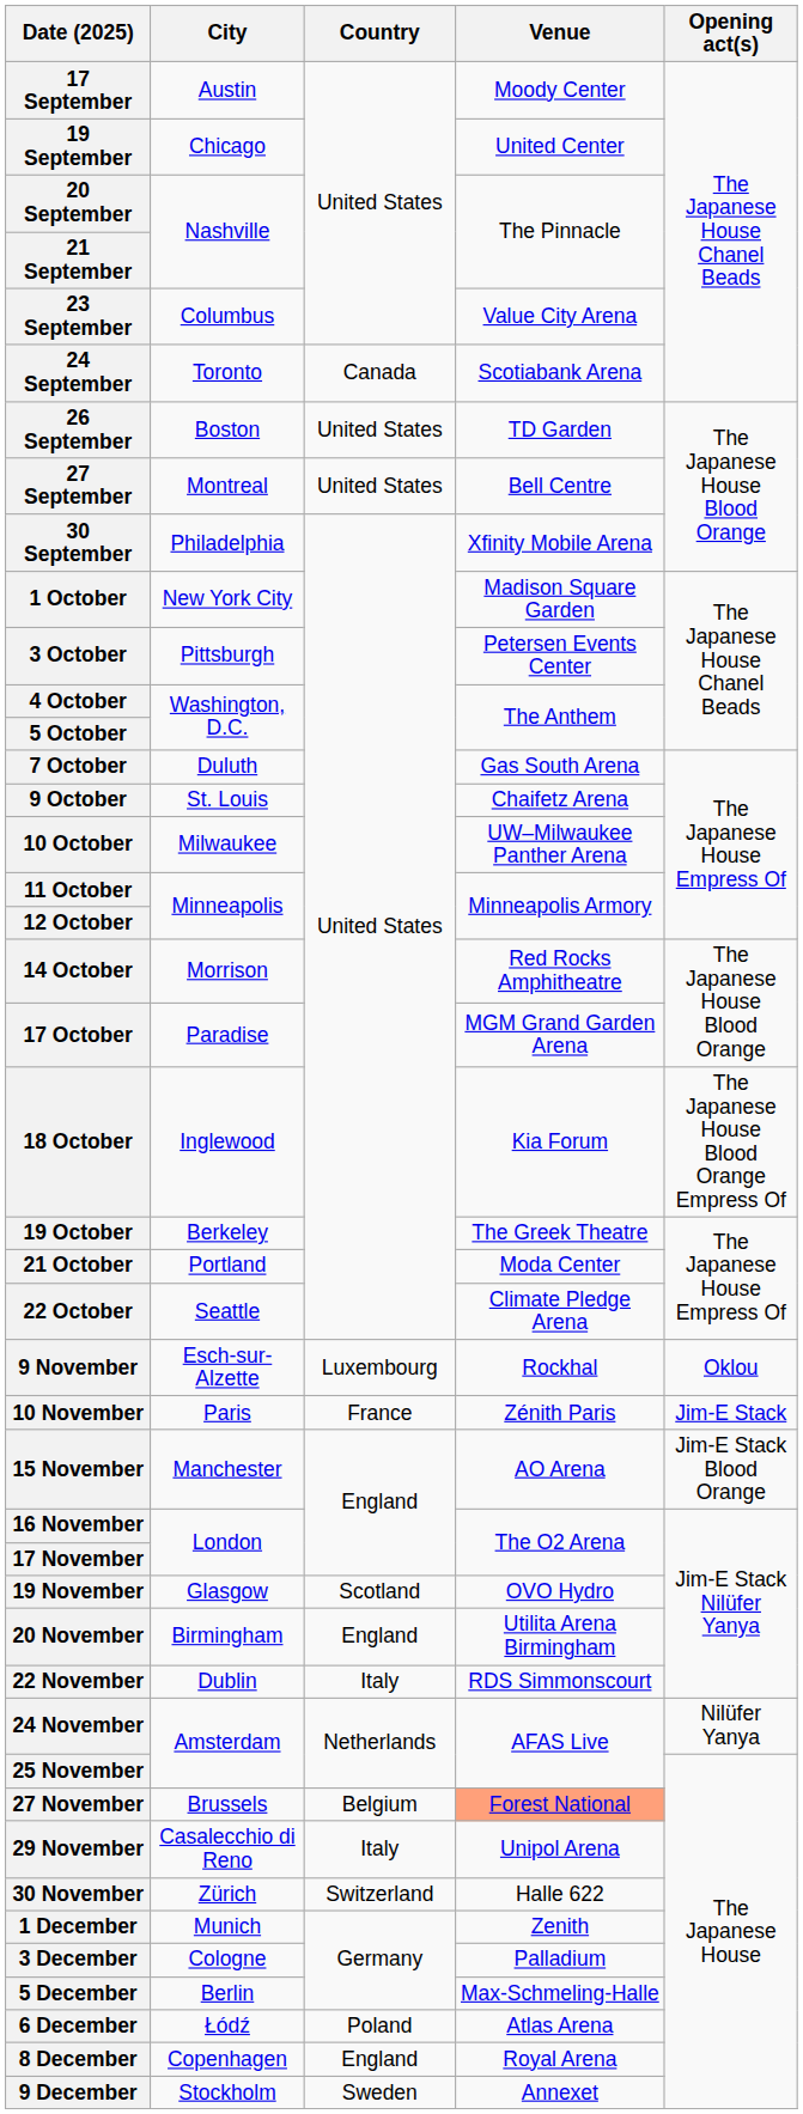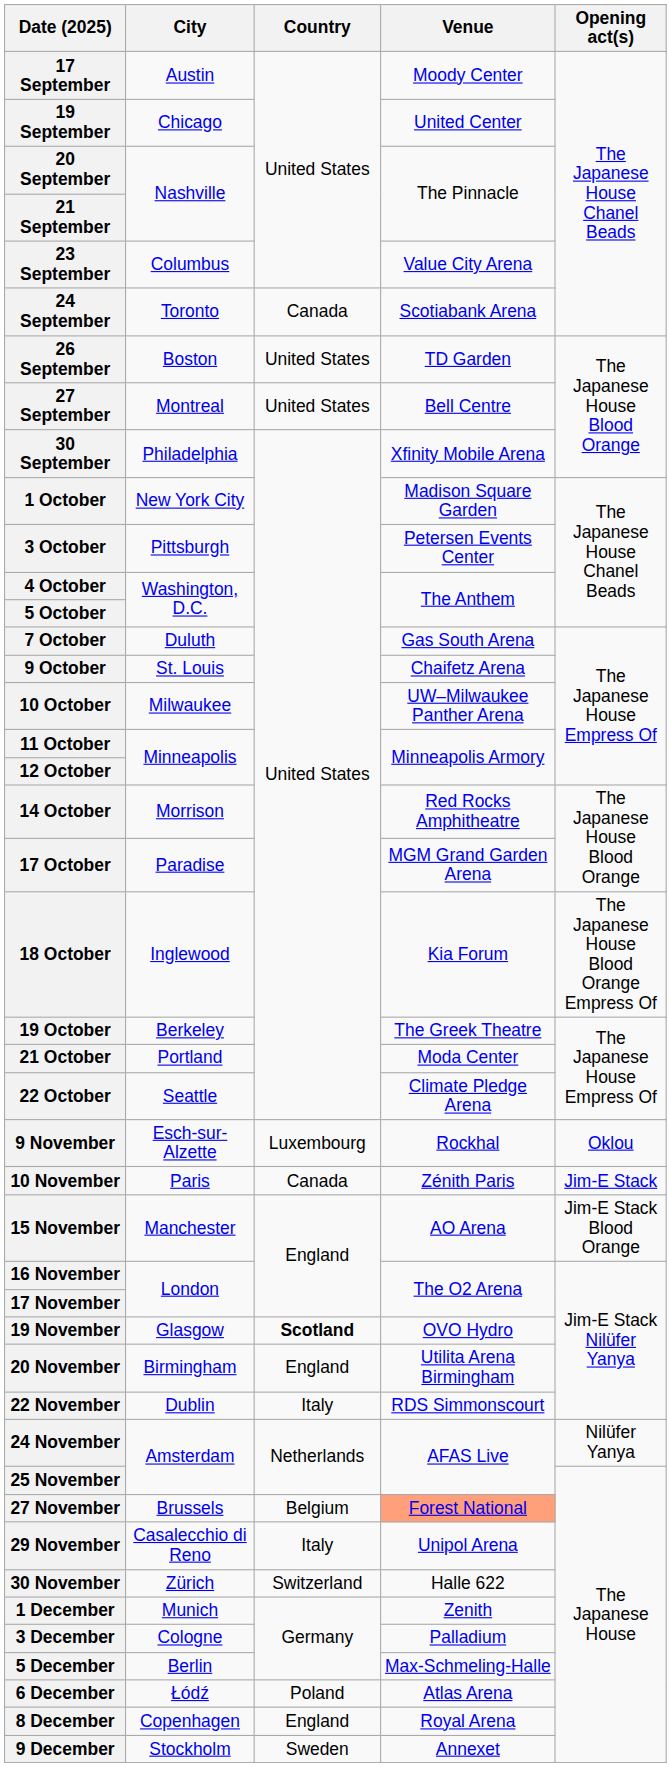10 November | Country: France -> Canada
19 November | Country: normal -> bold
